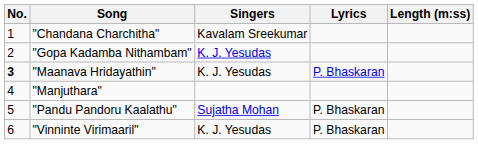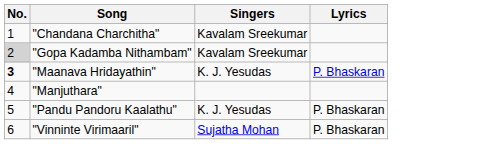- column: Length (m:ss)
"Gopa Kadamba Nithambam" | No.: no background -> lightgrey background
"Gopa Kadamba Nithambam" | Singers: K. J. Yesudas -> Kavalam Sreekumar
"Pandu Pandoru Kaalathu" | Singers: Sujatha Mohan -> K. J. Yesudas
"Vinninte Virimaaril" | Singers: K. J. Yesudas -> Sujatha Mohan
